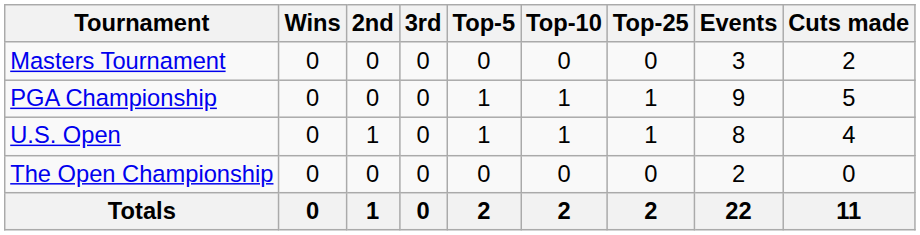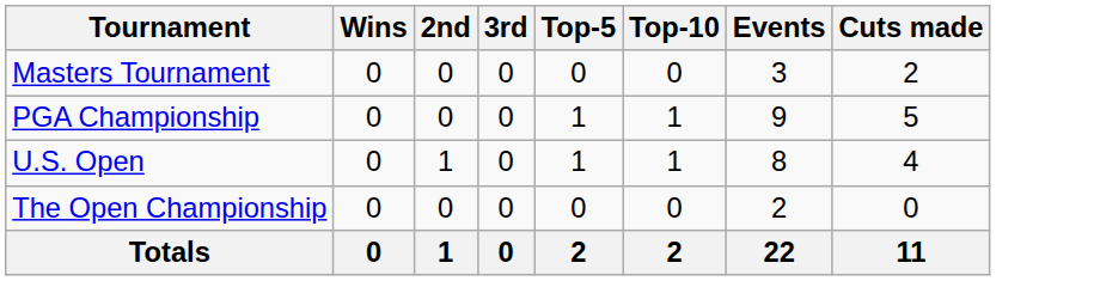- column: Top-25 | 0 | 1 | 1 | 0 | 2
